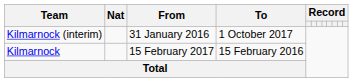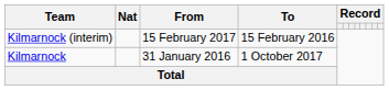Kilmarnock (interim) | From: 31 January 2016 -> 15 February 2017
Kilmarnock (interim) | To: 1 October 2017 -> 15 February 2016
Kilmarnock | From: 15 February 2017 -> 31 January 2016
Kilmarnock | To: 15 February 2016 -> 1 October 2017
